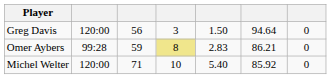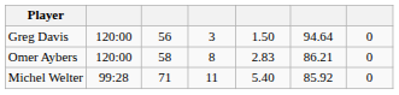Omer Aybers | column 2: 99:28 -> 120:00
Omer Aybers | column 3: 59 -> 58
Omer Aybers | column 4: khaki background -> no background
Michel Welter | column 2: 120:00 -> 99:28
Michel Welter | column 4: 10 -> 11
